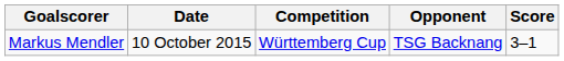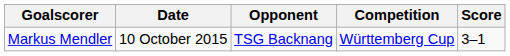columns swapped: Competition <-> Opponent
